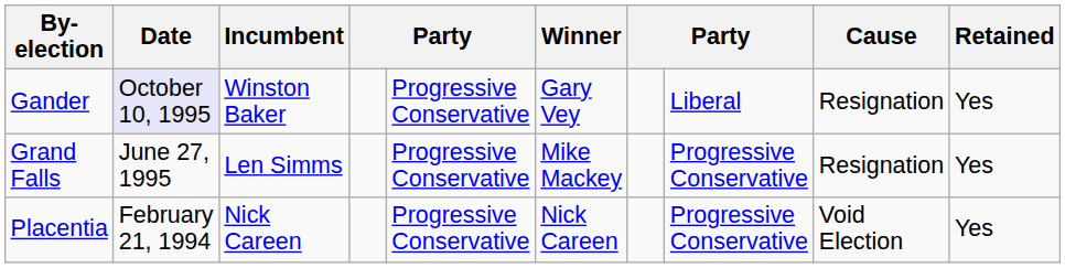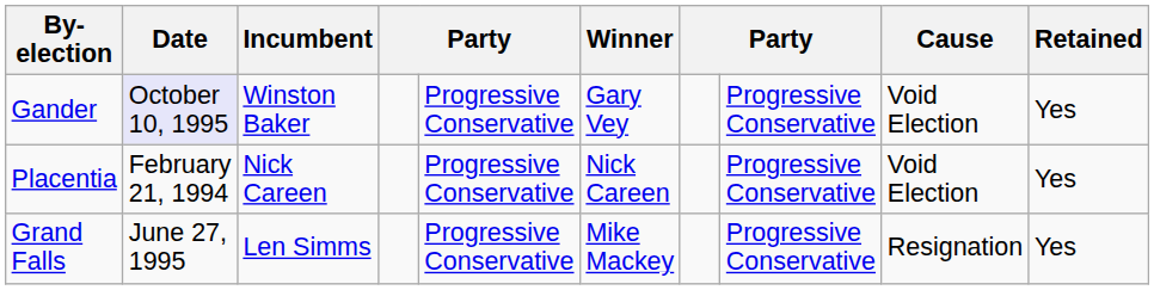Gander | column 8: Liberal -> Progressive Conservative
Gander | Cause: Resignation -> Void Election
rows swapped: Grand Falls <-> Placentia
